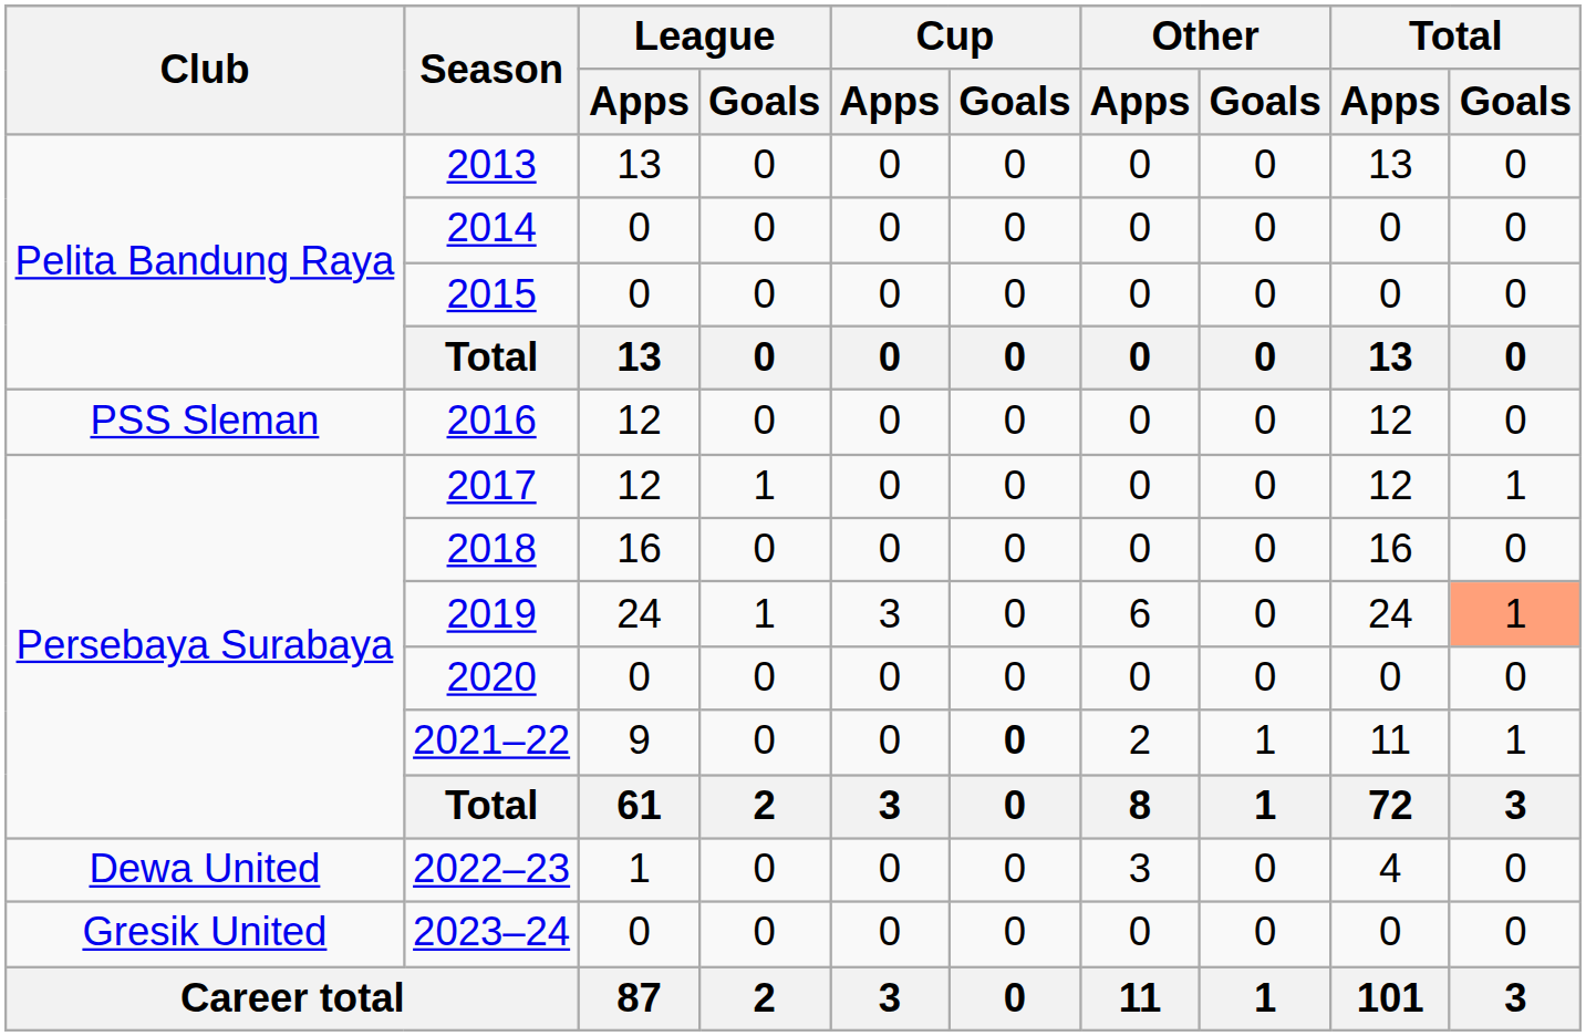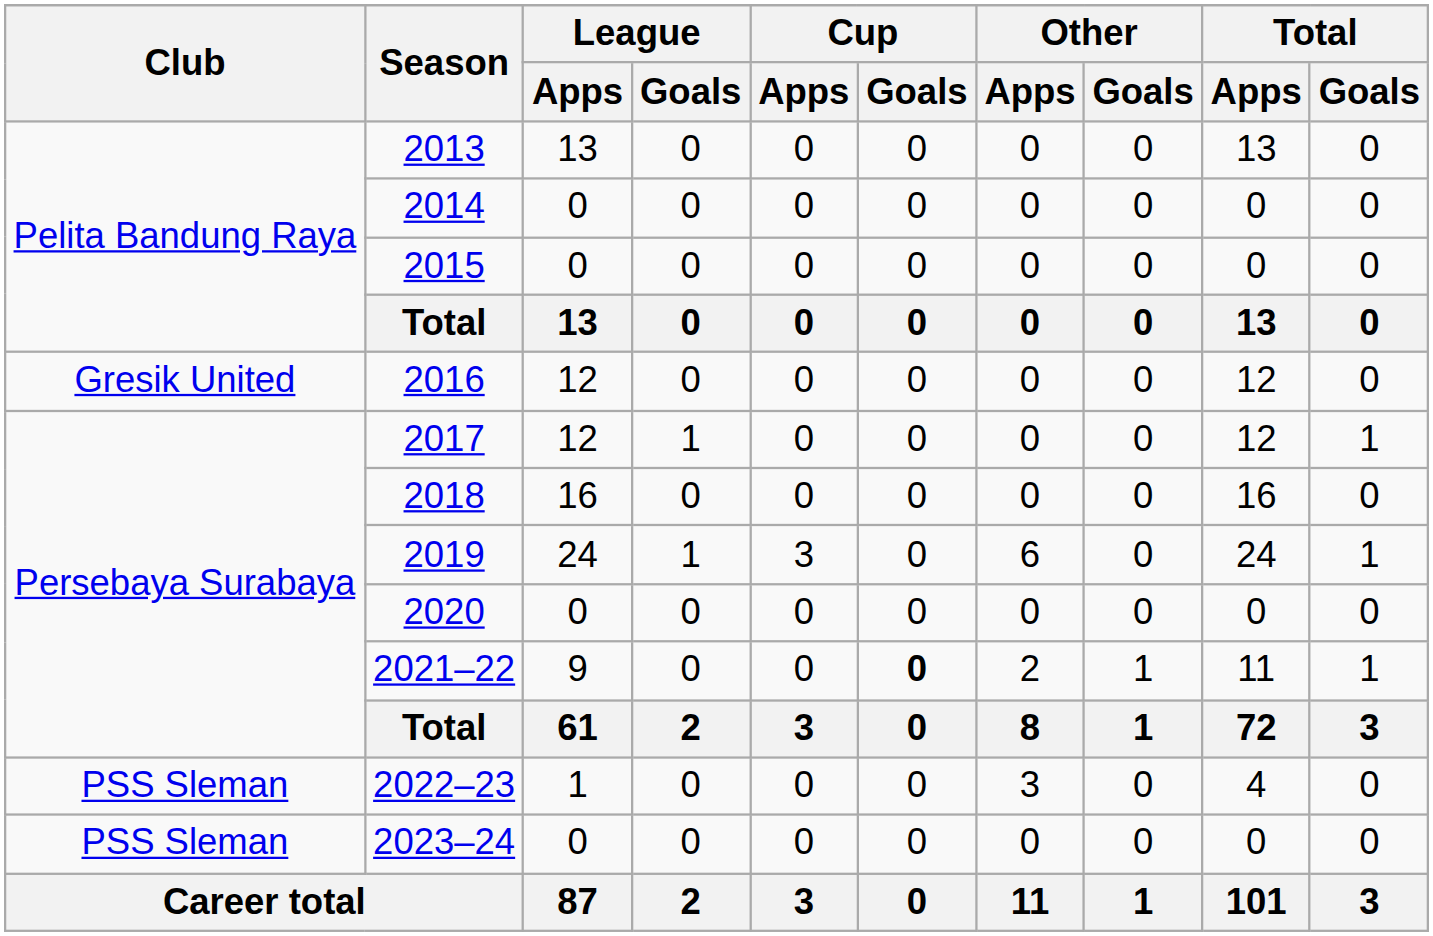2016 | Club: PSS Sleman -> Gresik United
2019 | Total / Goals: lightsalmon background -> no background
2022–23 | Club: Dewa United -> PSS Sleman
2023–24 | Club: Gresik United -> PSS Sleman
